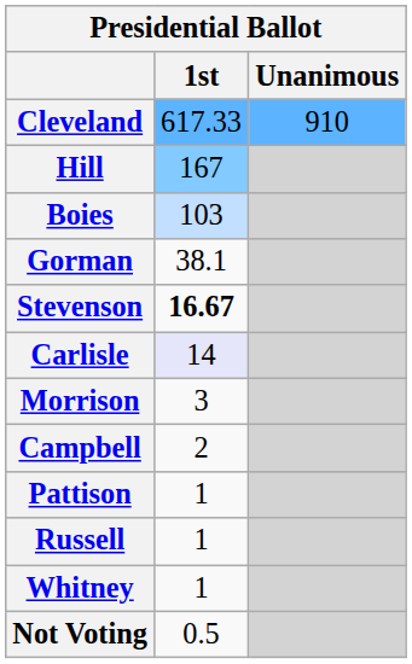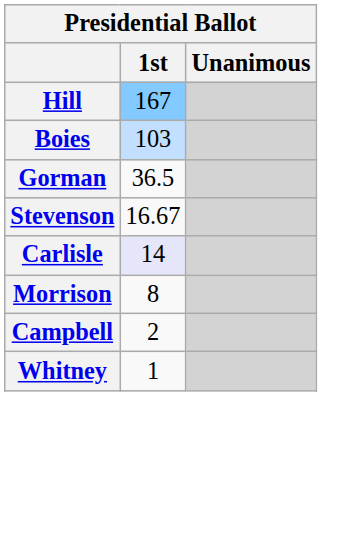- row: Cleveland | 617.33 | 910
Gorman | 1st: 38.1 -> 36.5
Stevenson | 1st: bold -> normal
Morrison | 1st: 3 -> 8
- row: Pattison | 1
- row: Russell | 1
- row: Not Voting | 0.5
